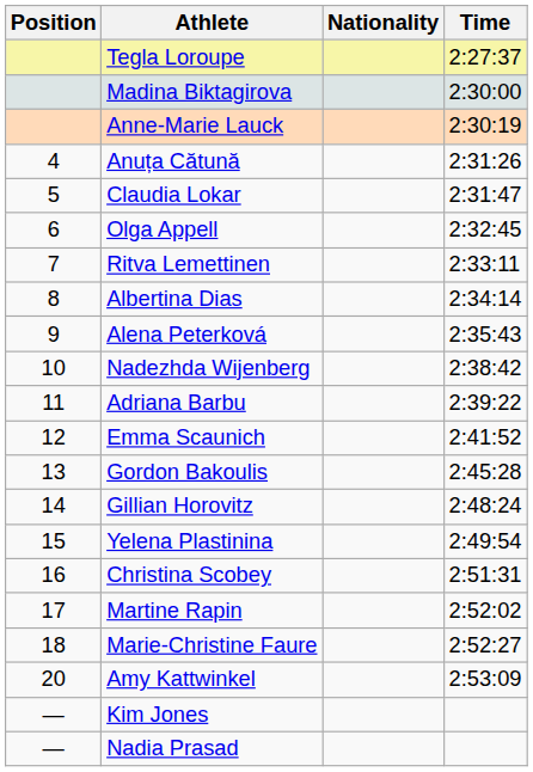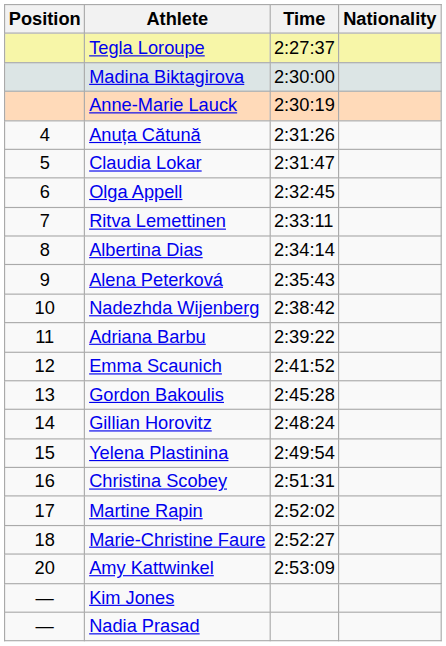columns swapped: Nationality <-> Time
